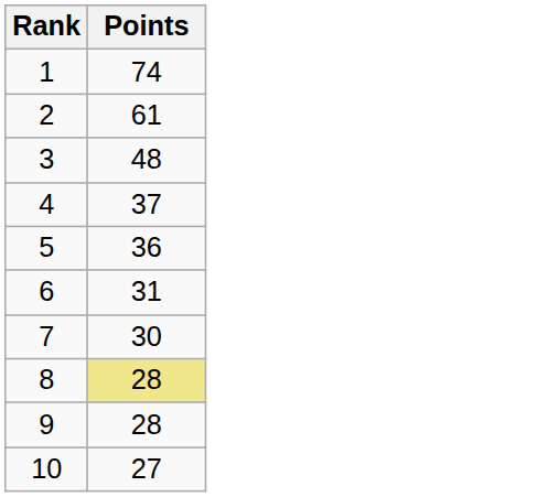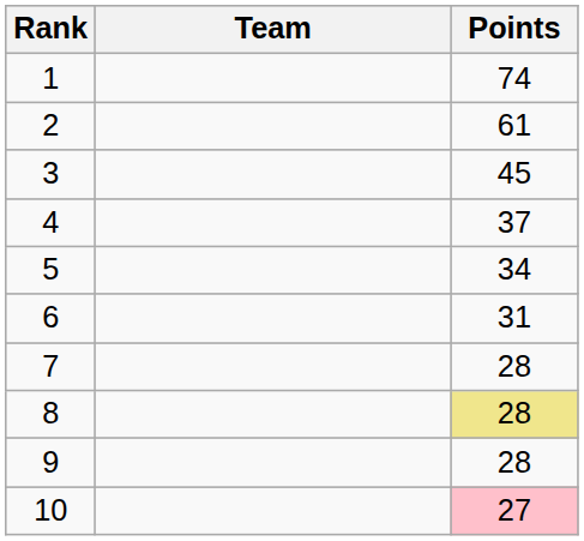+ column: Team
3 | Points: 48 -> 45
5 | Points: 36 -> 34
7 | Points: 30 -> 28
10 | Points: no background -> pink background
